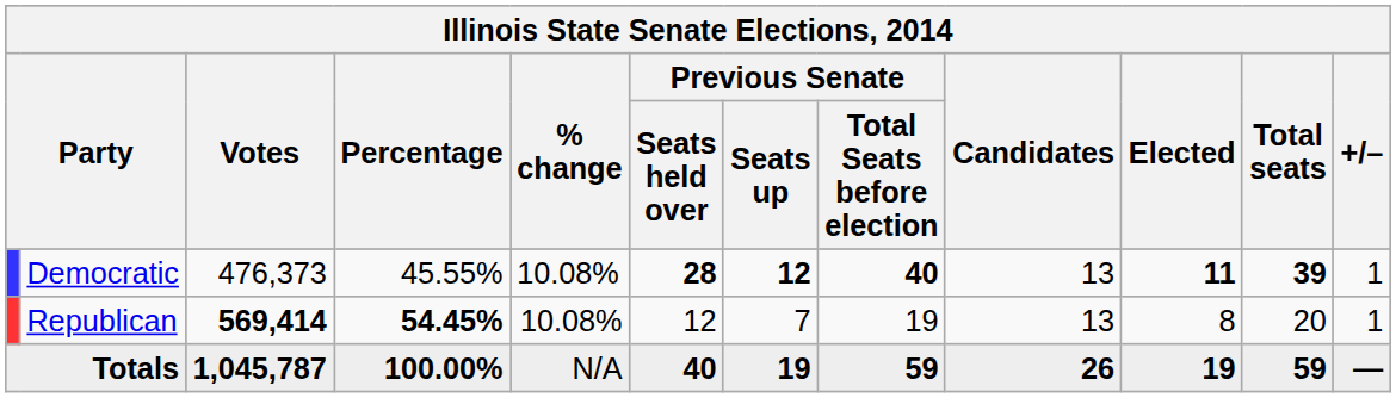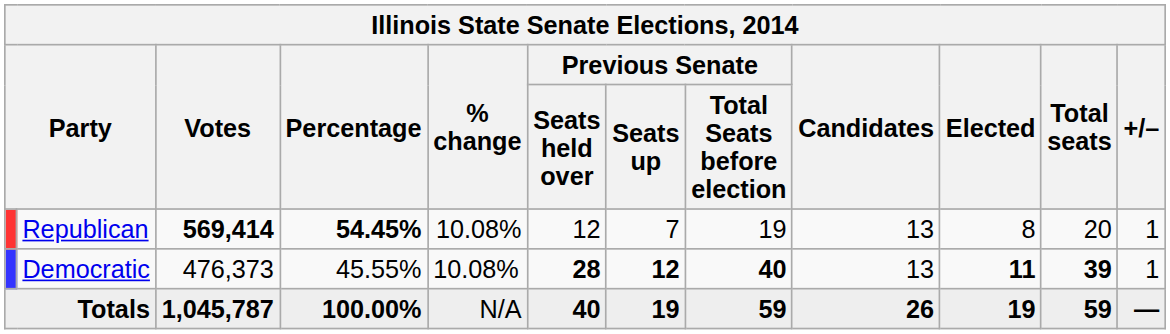rows swapped: Democratic <-> Republican
